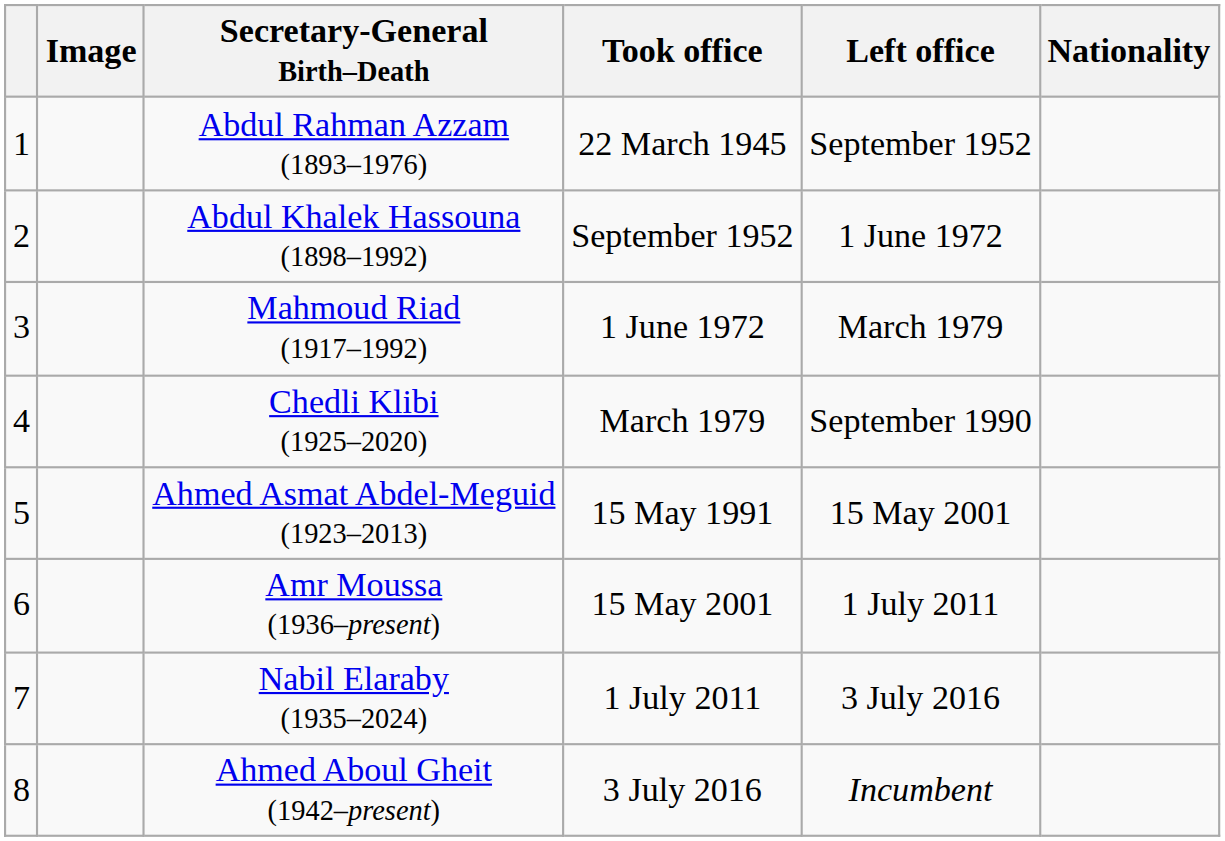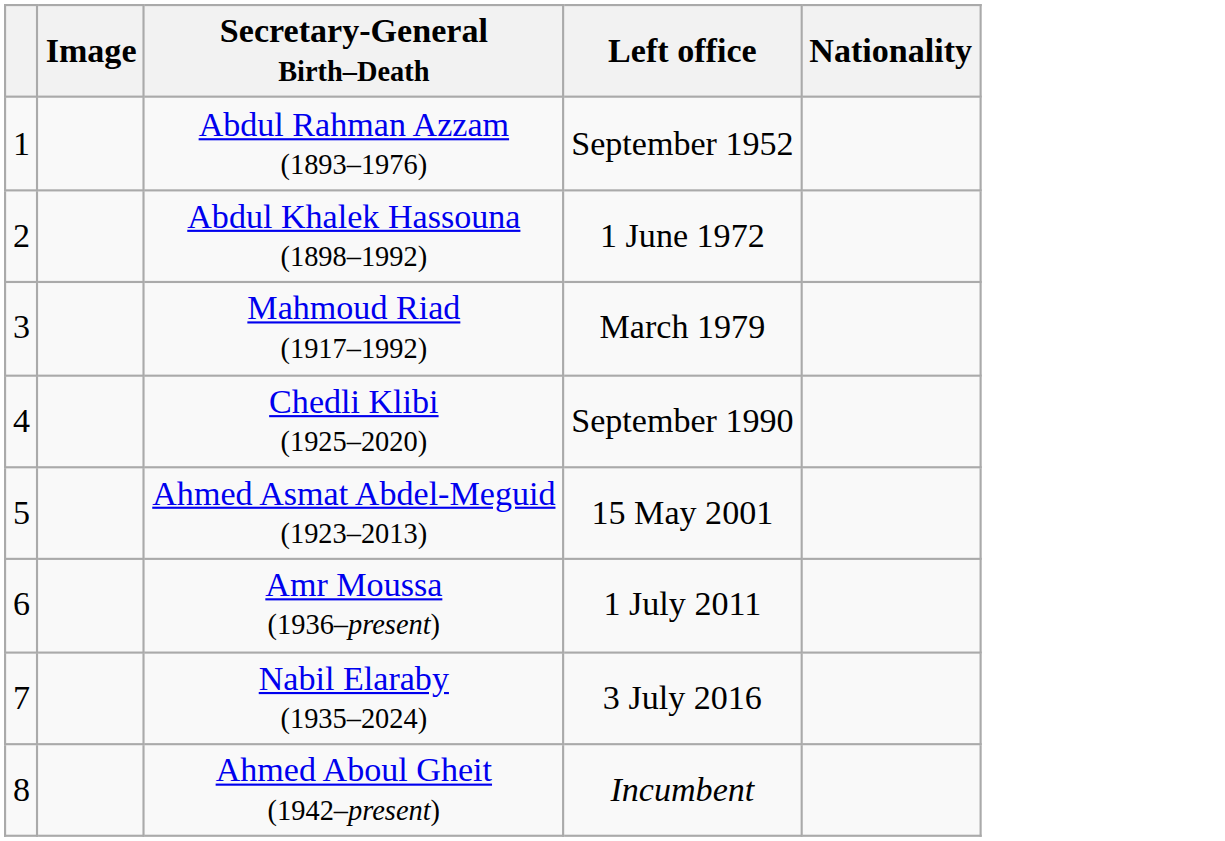- column: Took office | 22 March 1945 | September 1952 | 1 June 1972 | March 1979 | 15 May 1991 | 15 May 2001 | 1 July 2011 | 3 July 2016
